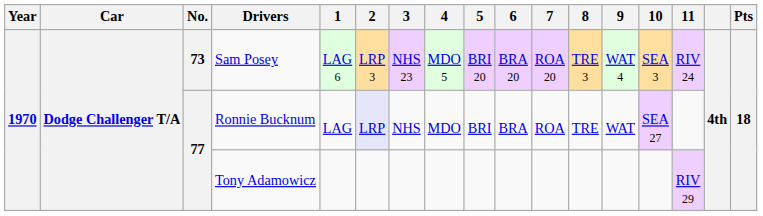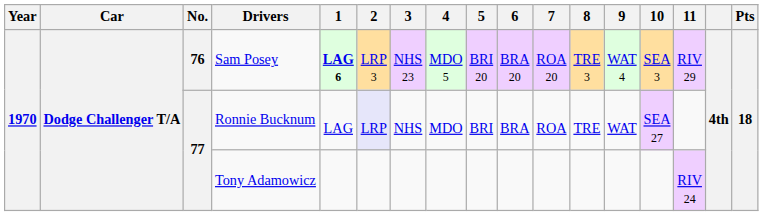Sam Posey | No.: 73 -> 76
Sam Posey | 1: normal -> bold
Sam Posey | 11: RIV 24 -> RIV 29
Tony Adamowicz | 11: RIV 29 -> RIV 24
